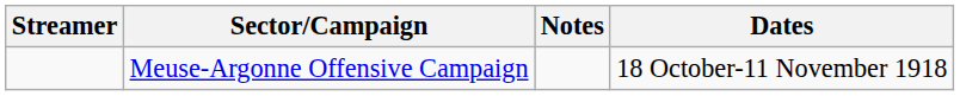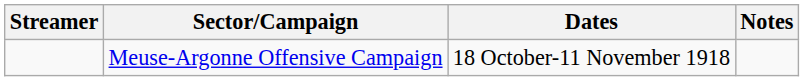columns swapped: Dates <-> Notes
